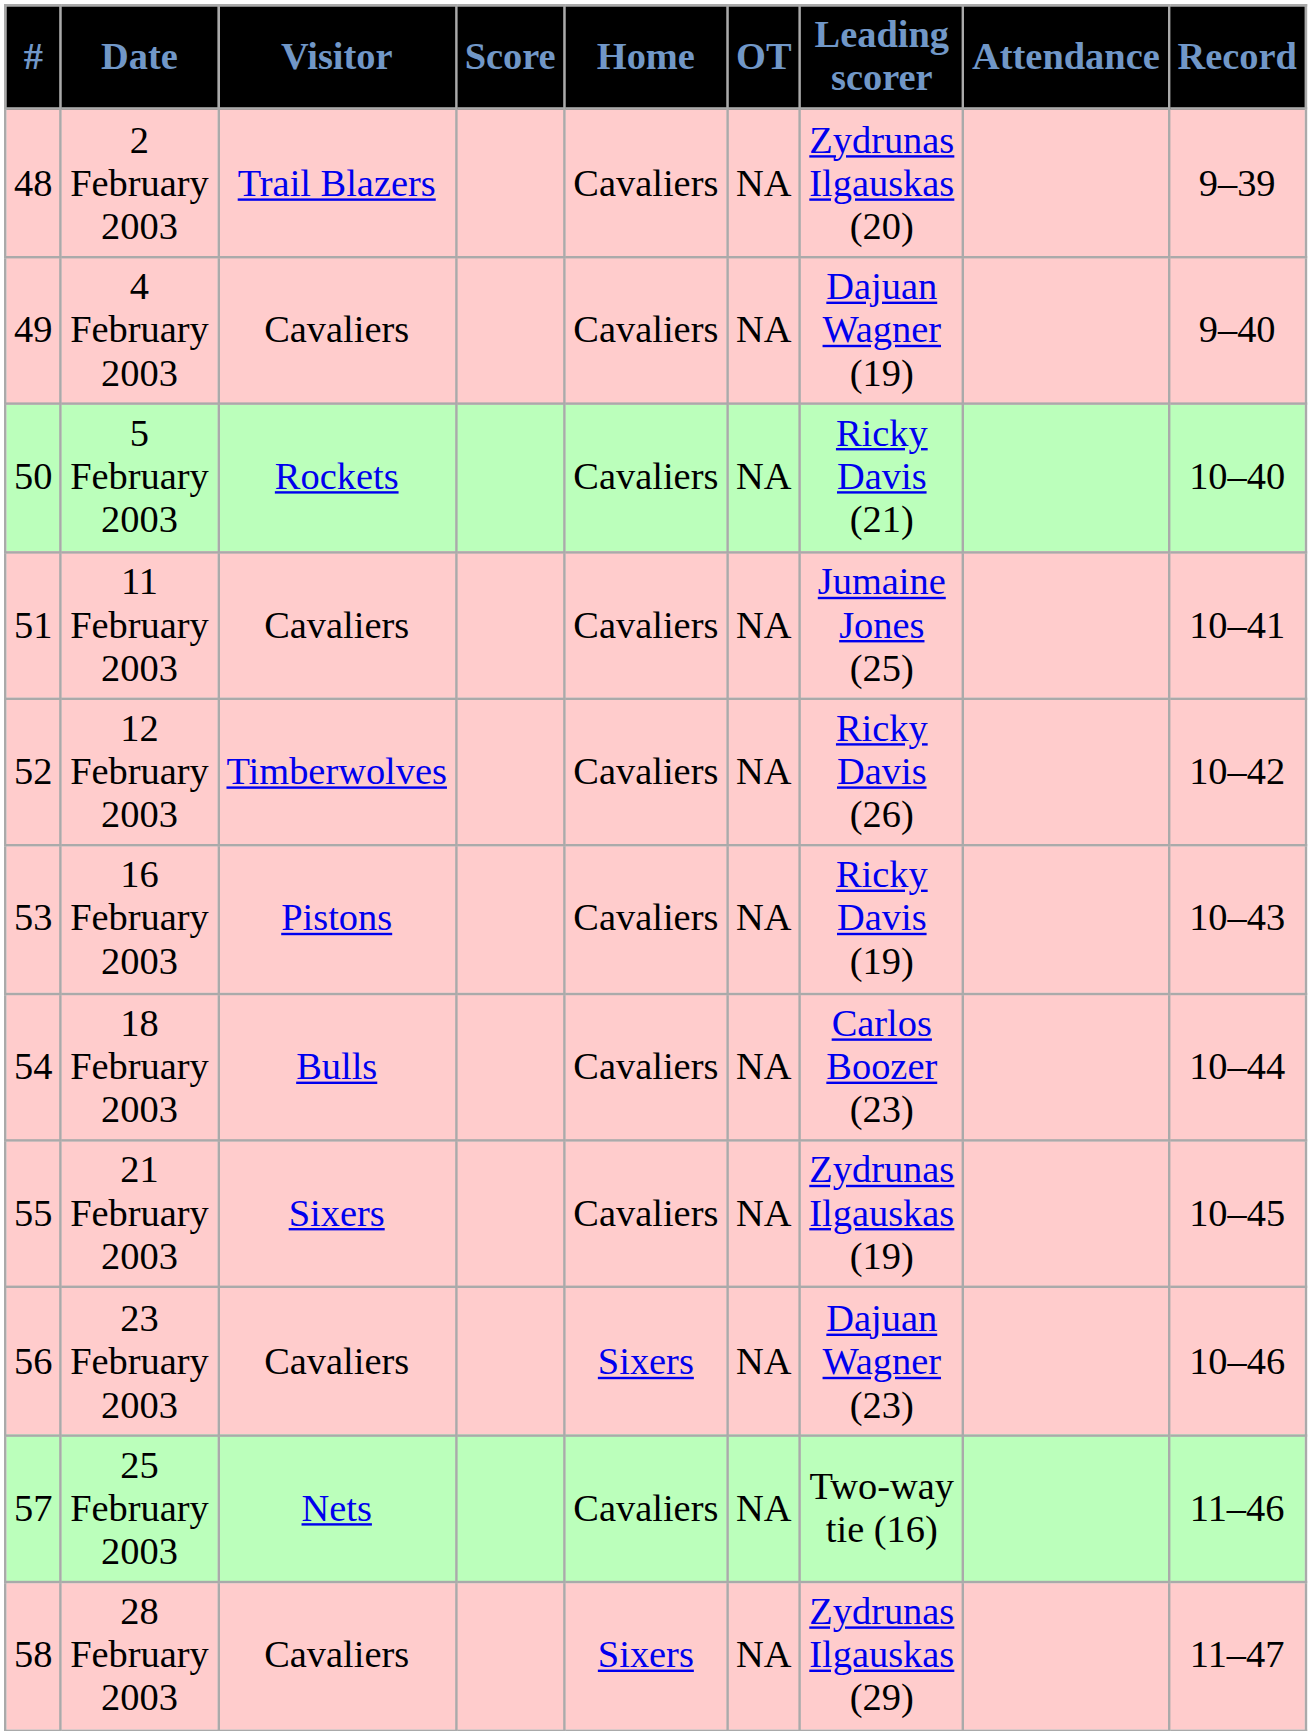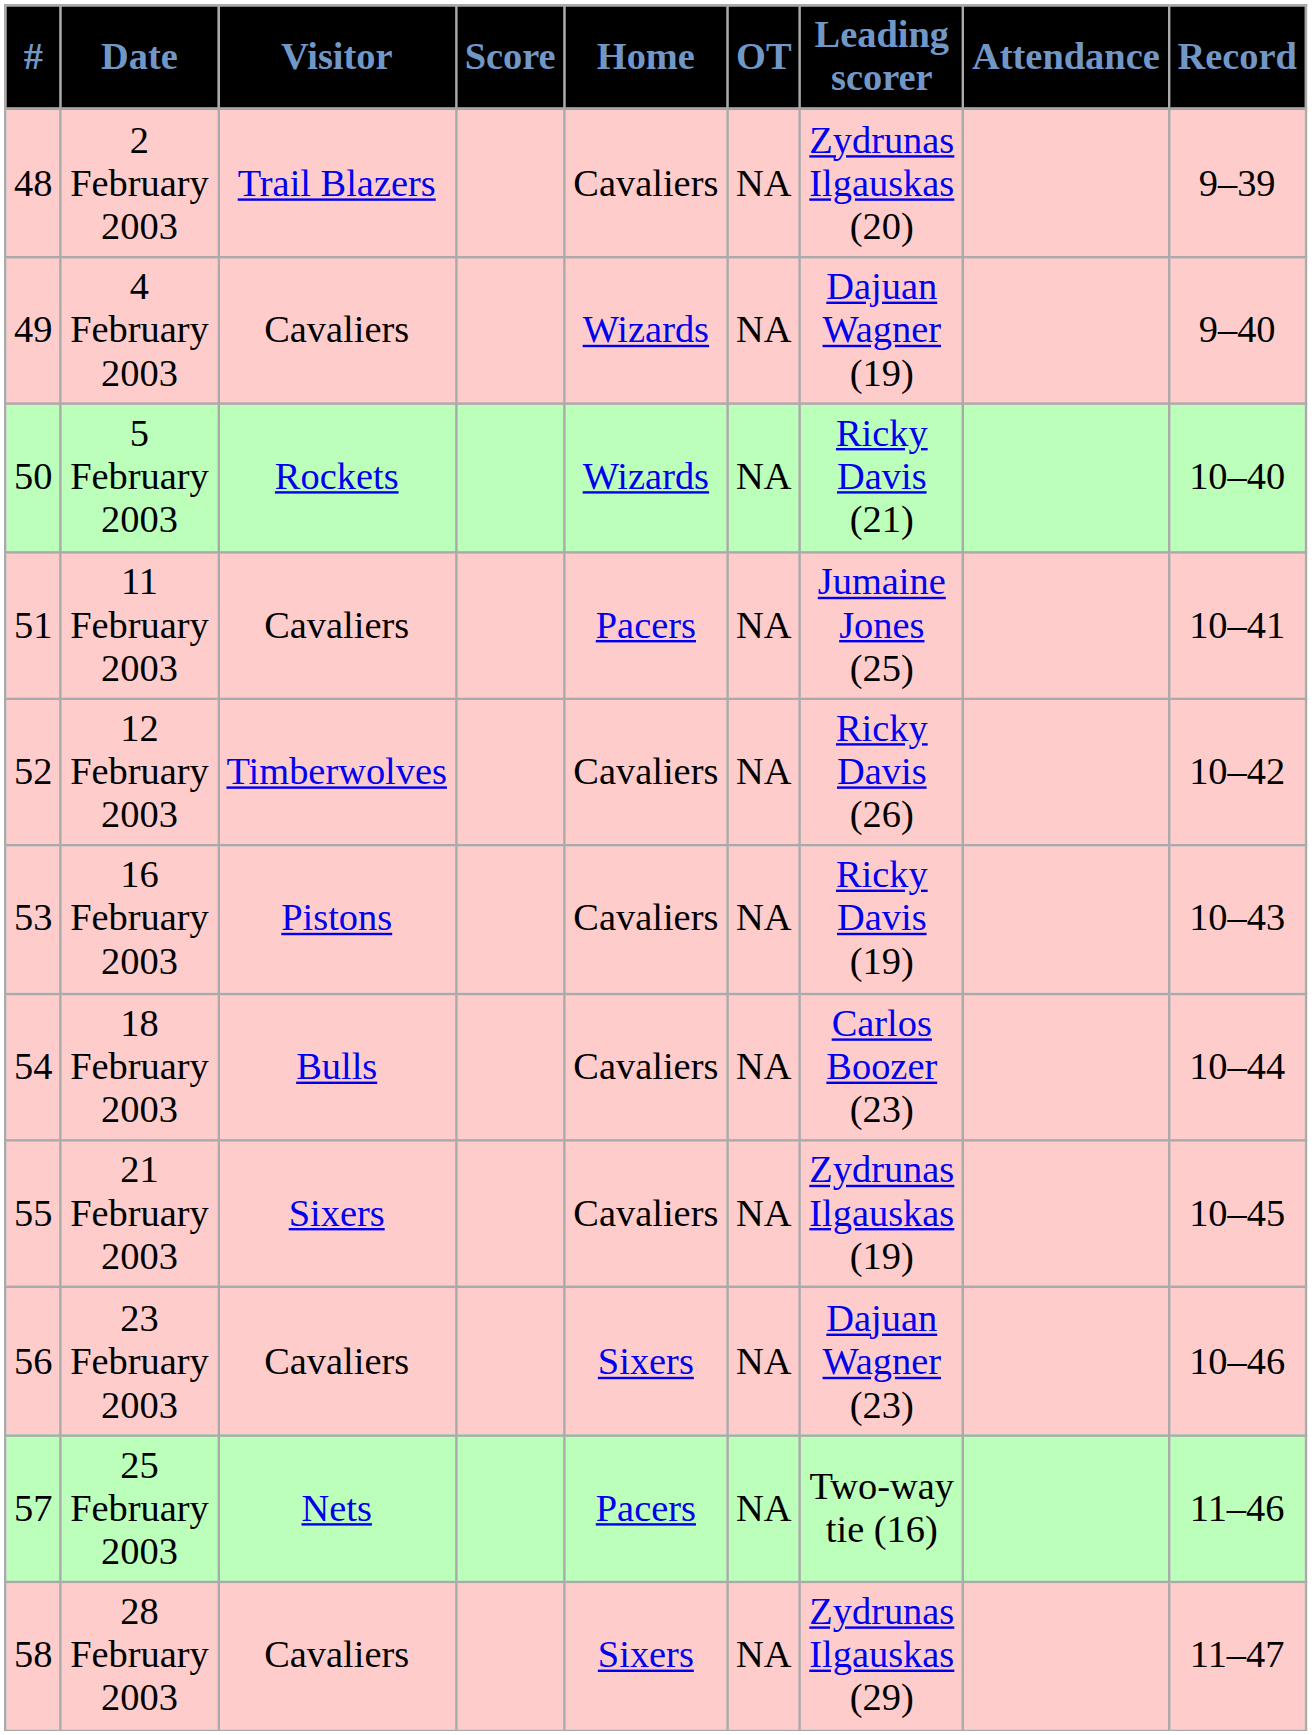4 February 2003 | Home: Cavaliers -> Wizards
5 February 2003 | Home: Cavaliers -> Wizards
11 February 2003 | Home: Cavaliers -> Pacers
25 February 2003 | Home: Cavaliers -> Pacers
